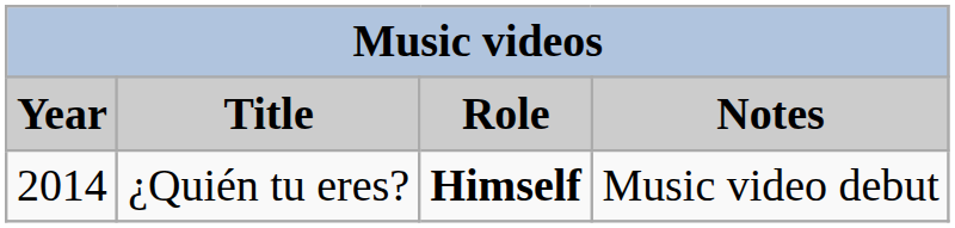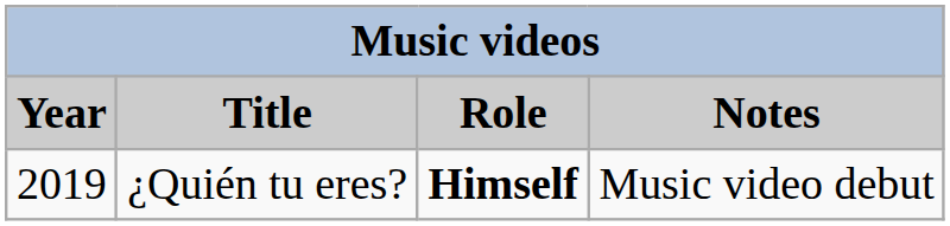¿Quién tu eres? | Year: 2014 -> 2019
